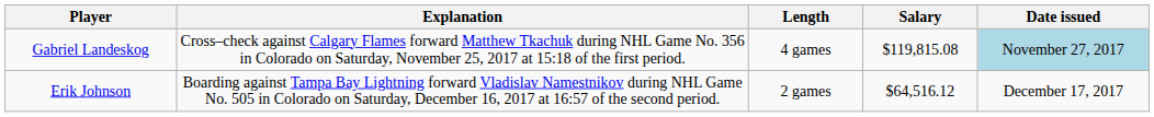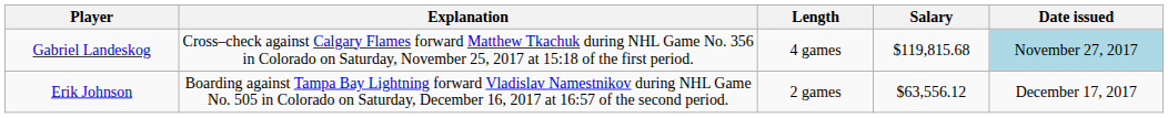Gabriel Landeskog | Salary: $119,815.08 -> $119,815.68
Erik Johnson | Salary: $64,516.12 -> $63,556.12
